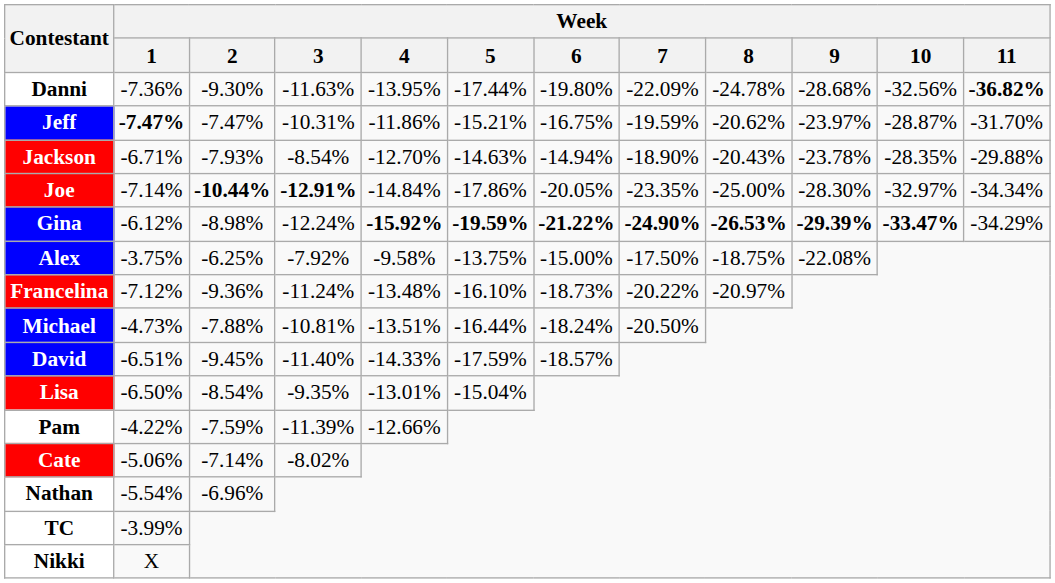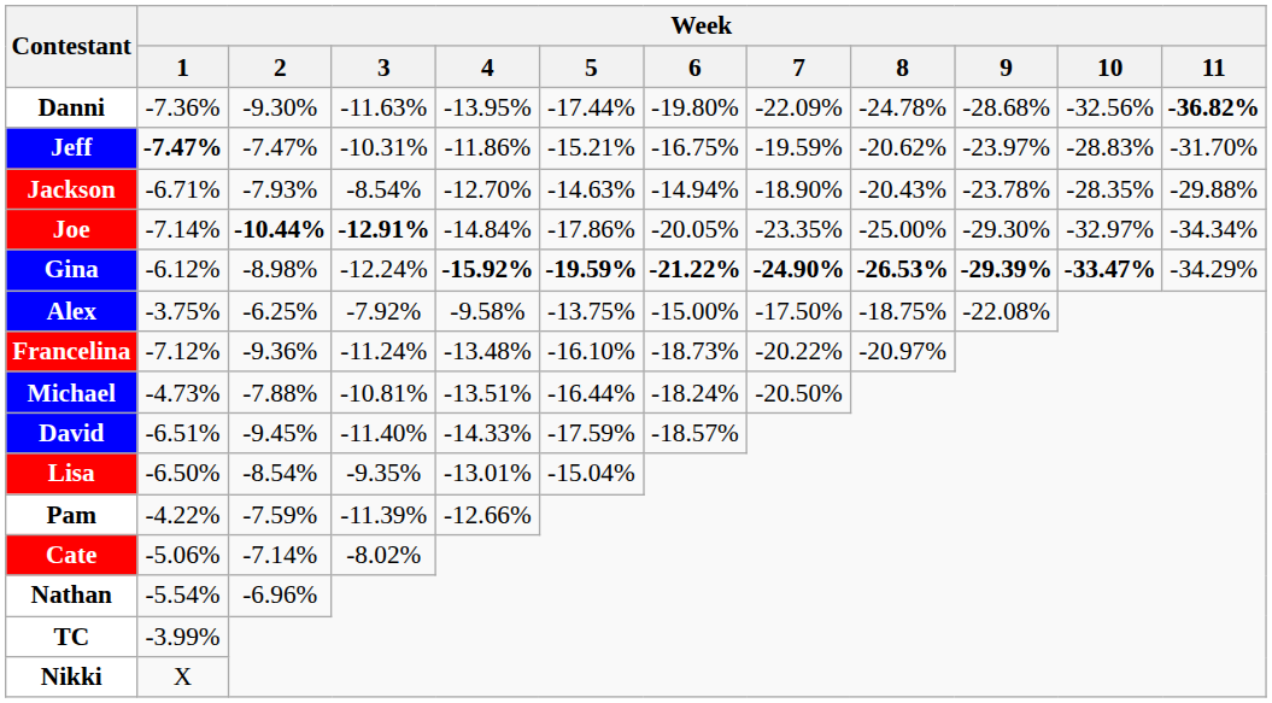Jeff | Week / 10: -28.87% -> -28.83%
Joe | Week / 9: -28.30% -> -29.30%
